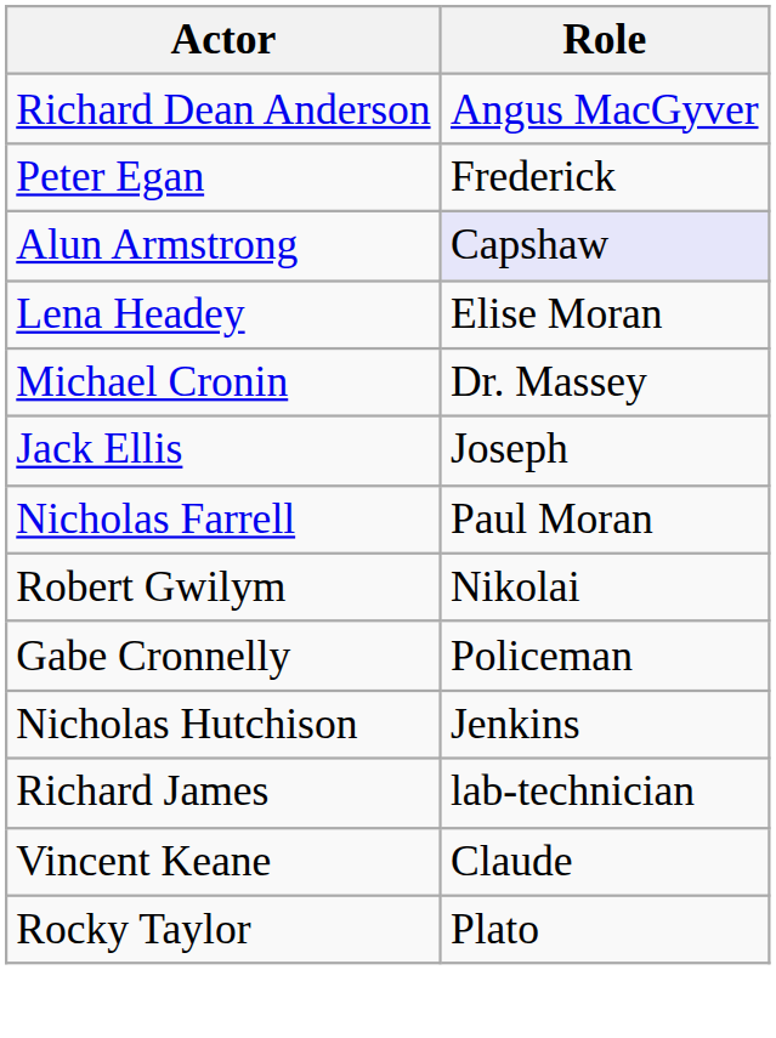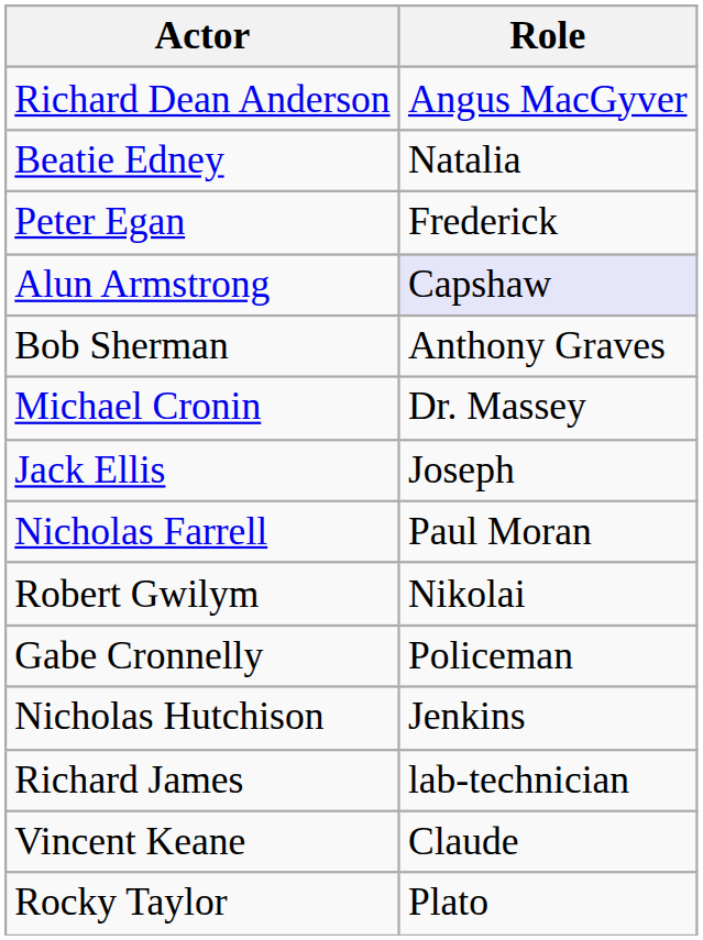+ row: Beatie Edney | Natalia
+ row: Bob Sherman | Anthony Graves
- row: Lena Headey | Elise Moran
